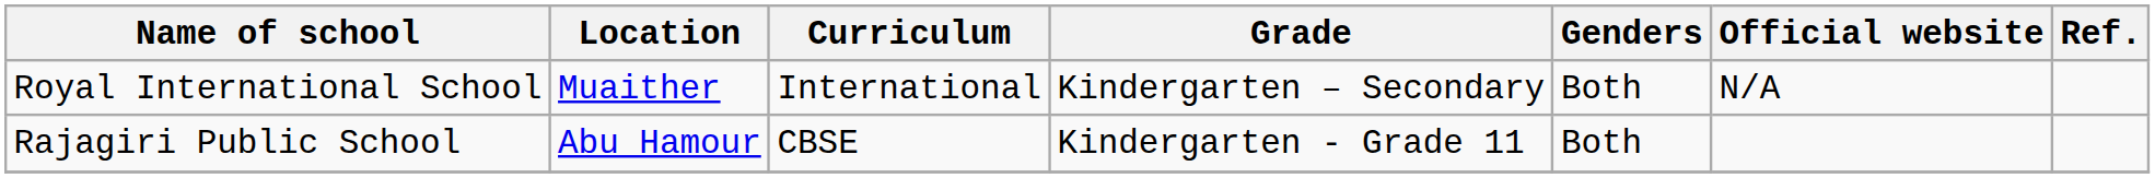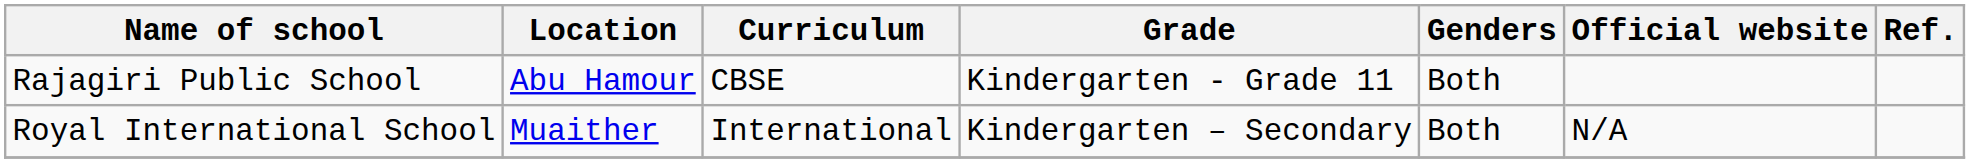rows swapped: Rajagiri Public School <-> Royal International School
